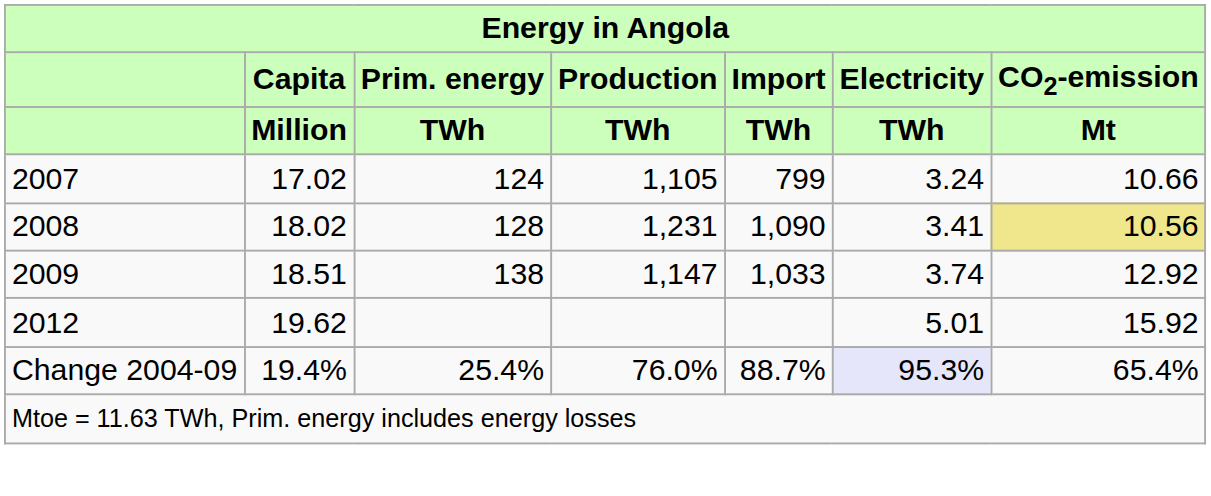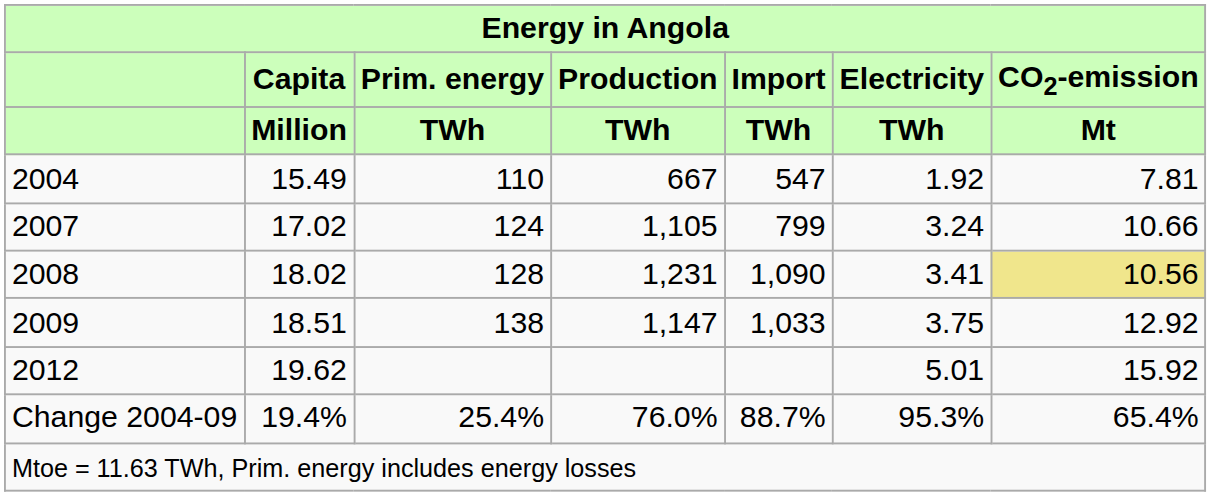+ row: 2004 | 15.49 | 110 | 667 | 547 | 1.92 | 7.81
2009 | Electricity / TWh: 3.74 -> 3.75
Change 2004-09 | Electricity / TWh: lavender background -> no background
